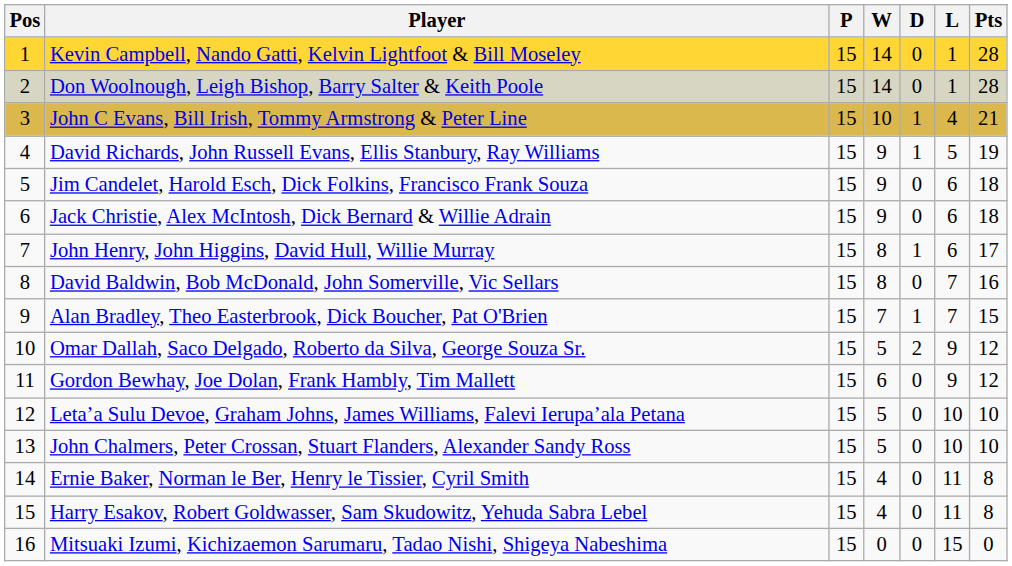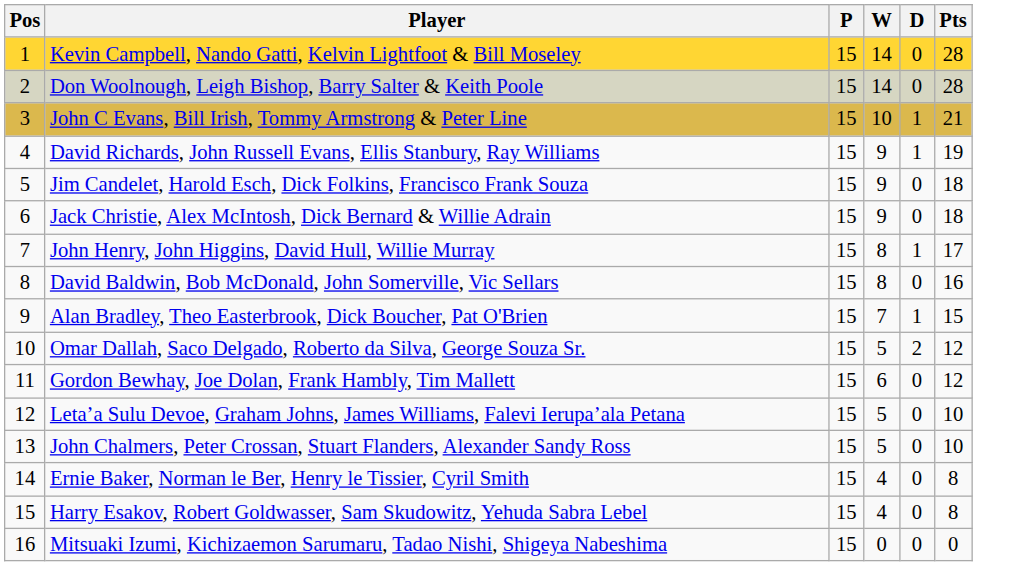- column: L | 1 | 1 | 4 | 5 | 6 | 6 | 6 | 7 | 7 | 9 | 9 | 10 | 10 | 11 | 11 | 15
